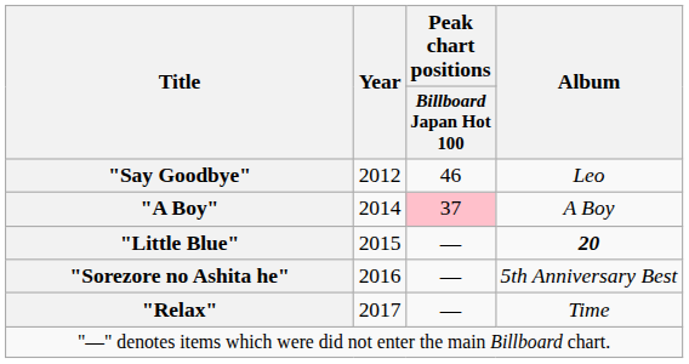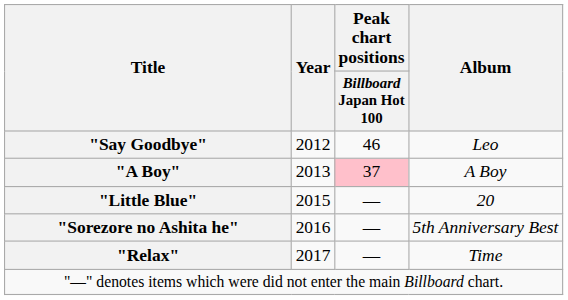"A Boy" | Year: 2014 -> 2013
"Little Blue" | Album: bold -> normal
